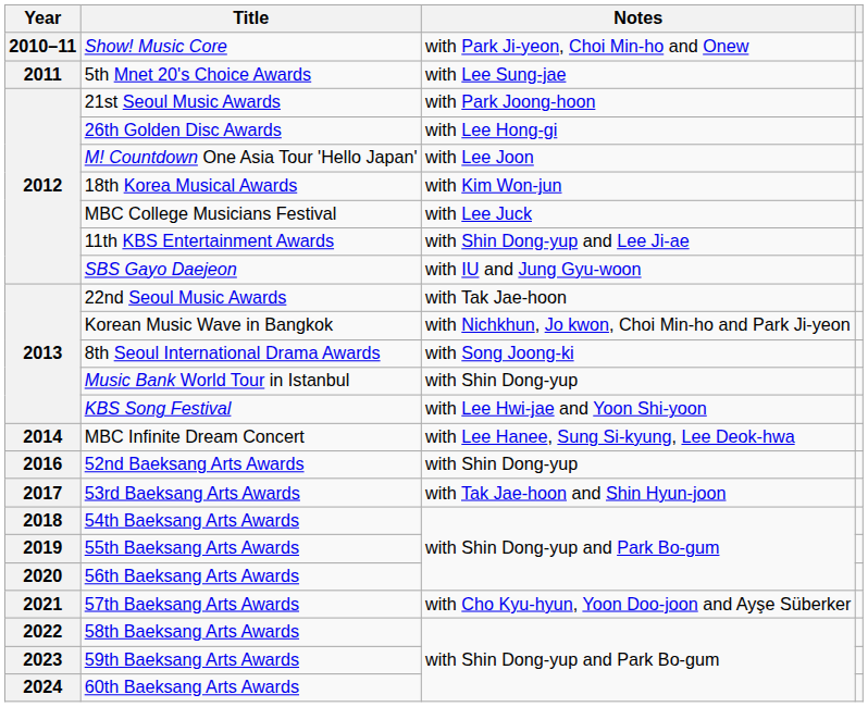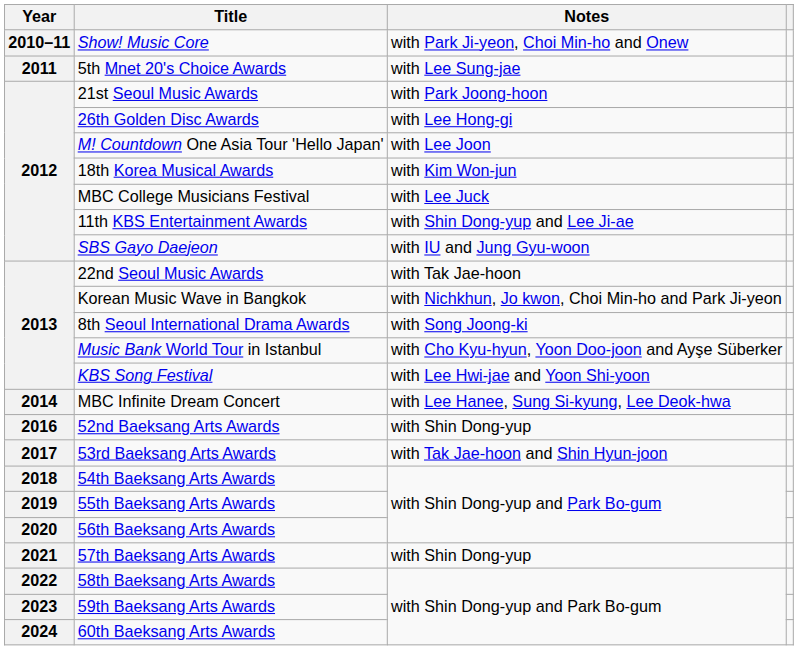Music Bank World Tour in Istanbul | Notes: with Shin Dong-yup -> with Cho Kyu-hyun, Yoon Doo-joon and Ayşe Süberker
57th Baeksang Arts Awards | Notes: with Cho Kyu-hyun, Yoon Doo-joon and Ayşe Süberker -> with Shin Dong-yup
